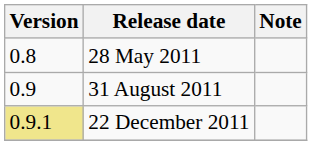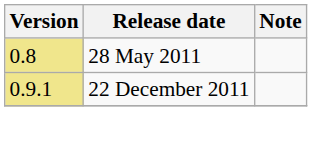28 May 2011 | Version: no background -> khaki background
- row: 0.9 | 31 August 2011
